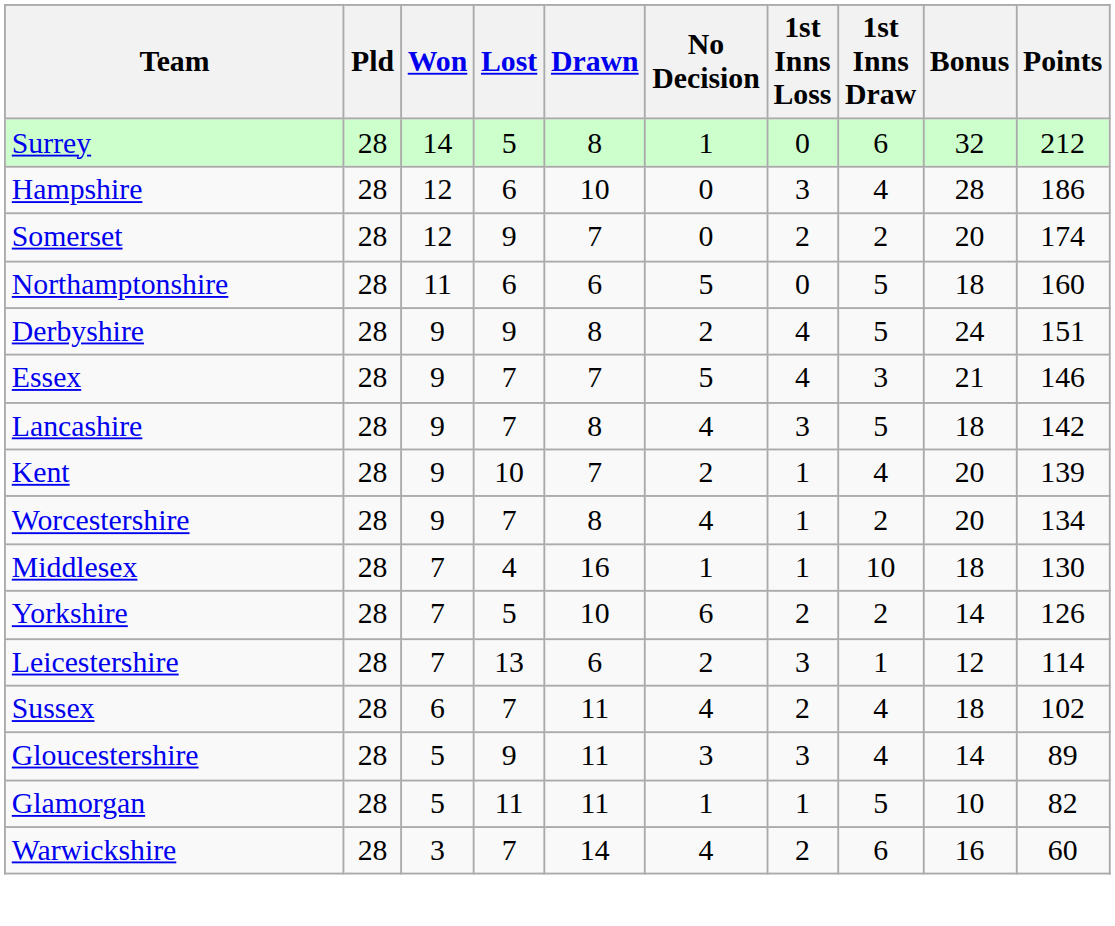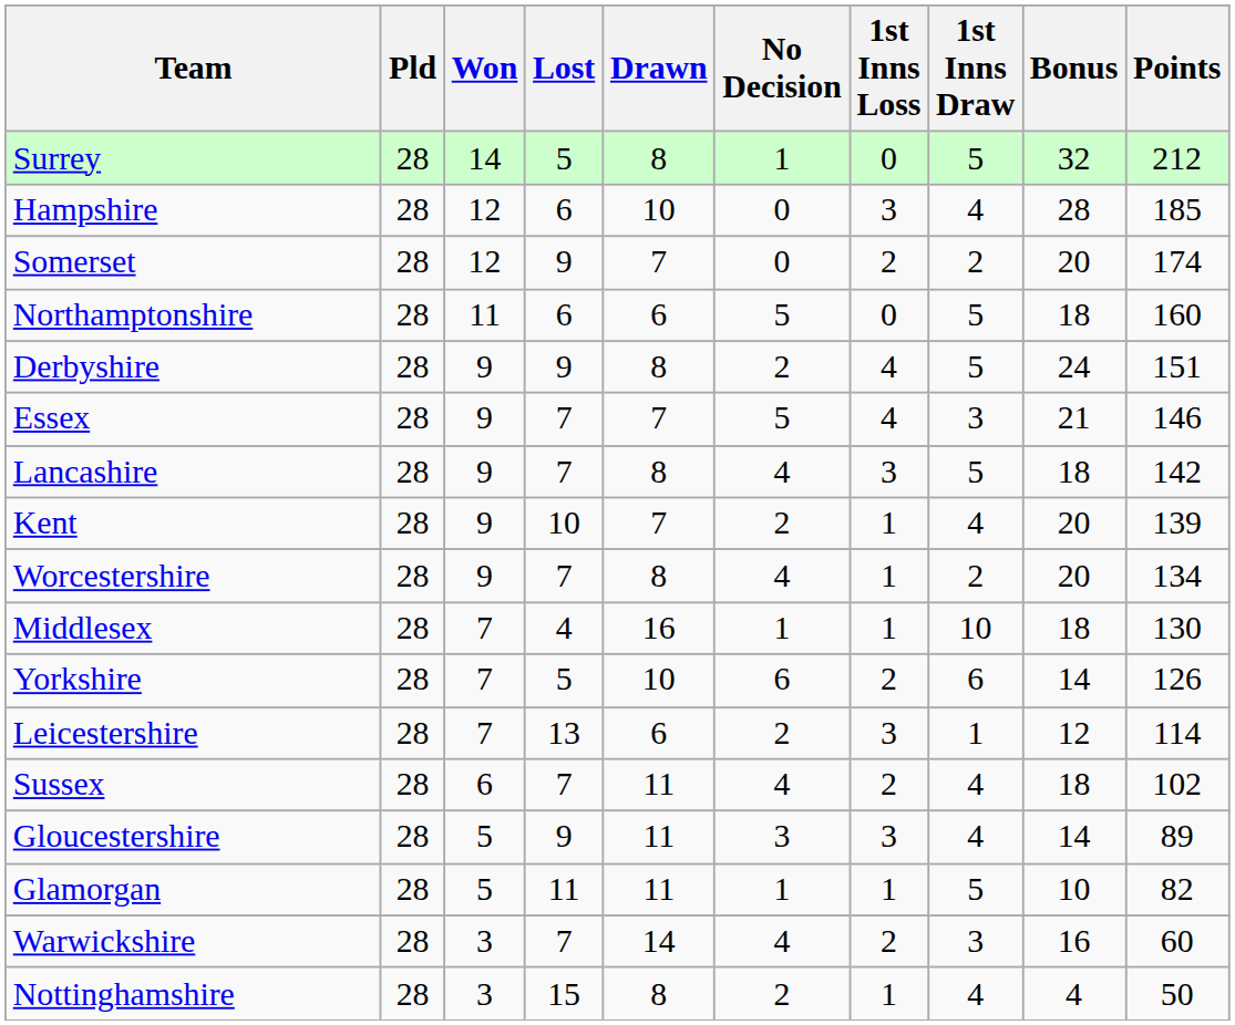Surrey | 1st Inns Draw: 6 -> 5
Hampshire | Points: 186 -> 185
Yorkshire | 1st Inns Draw: 2 -> 6
Warwickshire | 1st Inns Draw: 6 -> 3
+ row: Nottinghamshire | 28 | 3 | 15 | 8 | 2 | 1 | 4 | 4 | 50
